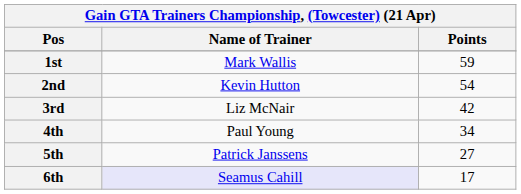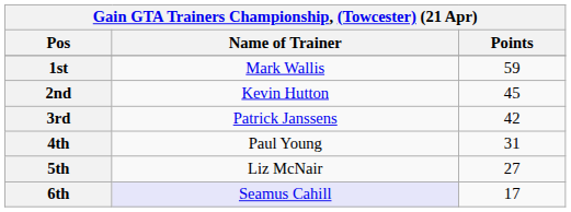2nd | Points: 54 -> 45
3rd | Name of Trainer: Liz McNair -> Patrick Janssens
4th | Points: 34 -> 31
5th | Name of Trainer: Patrick Janssens -> Liz McNair
